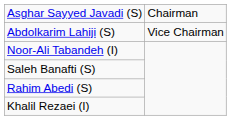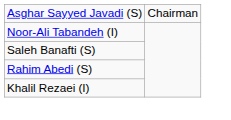- row: Abdolkarim Lahiji (S) | Vice Chairman
